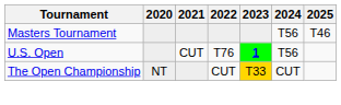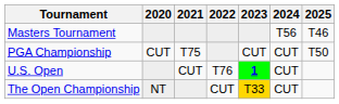+ row: PGA Championship | CUT | T75 | CUT | CUT | T50
U.S. Open | 2024: T56 -> CUT
